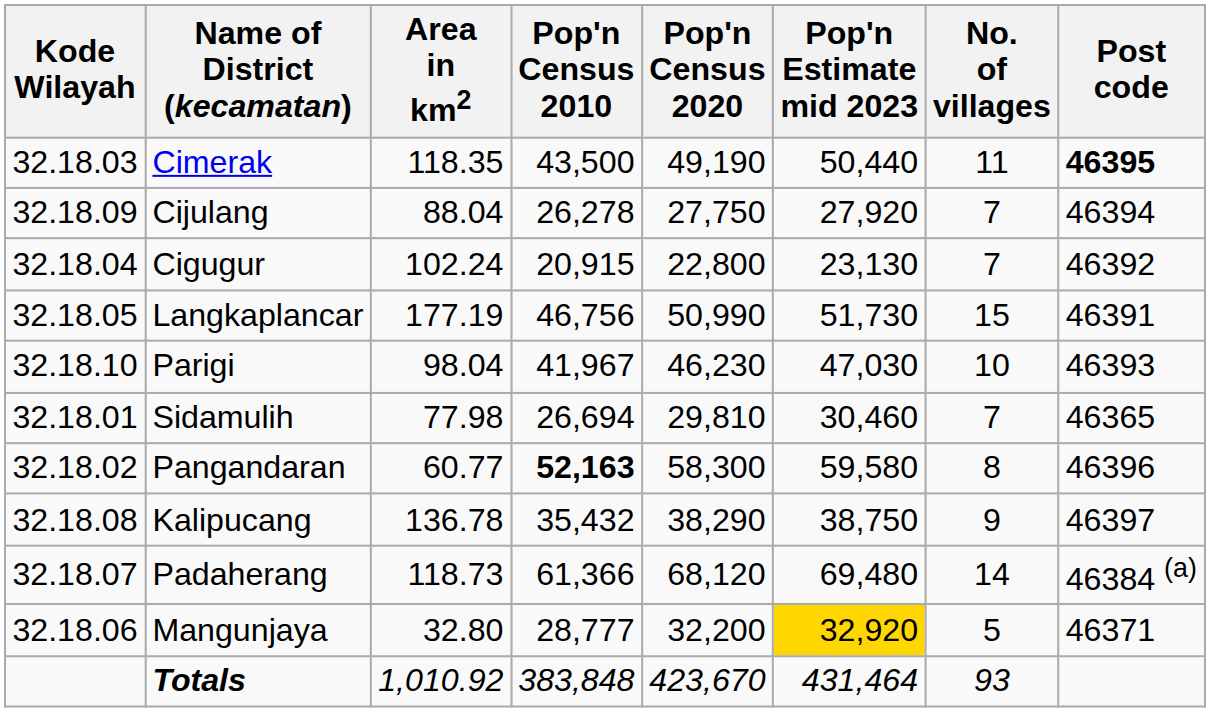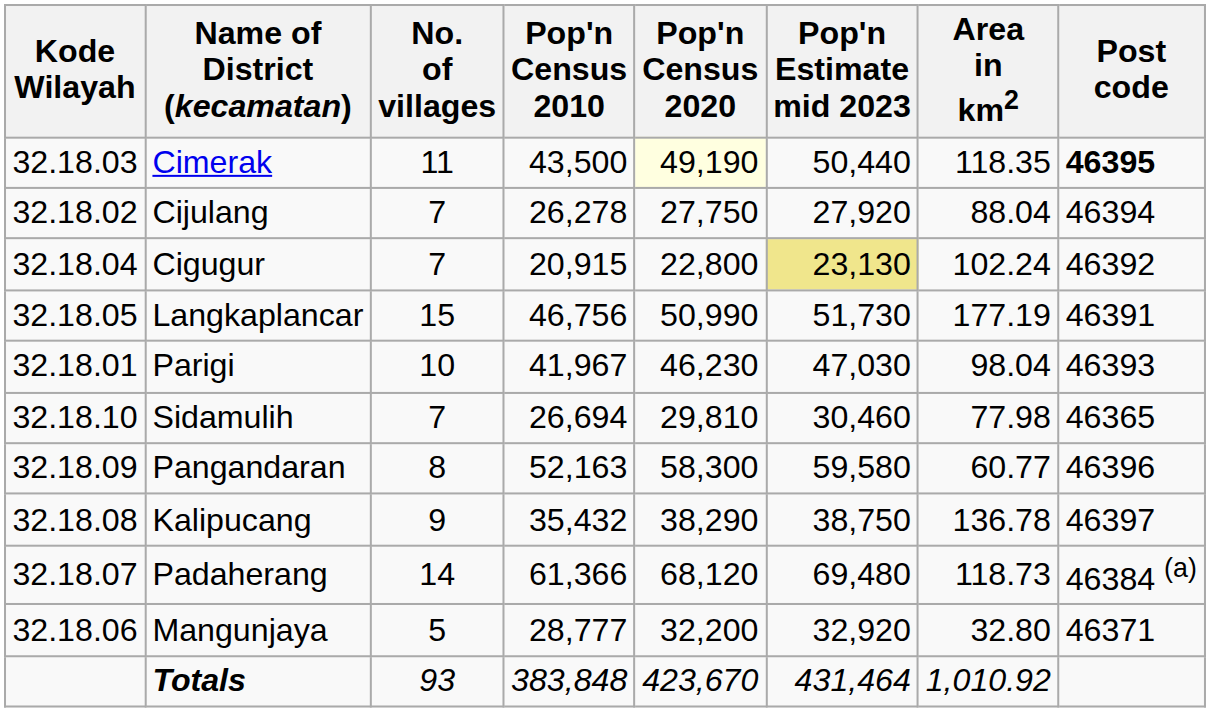columns swapped: Area in km2 <-> No. of villages
Cimerak | Pop'n Census 2020: no background -> lightyellow background
Cijulang | Kode Wilayah: 32.18.09 -> 32.18.02
Cigugur | Pop'n Estimate mid 2023: no background -> khaki background
Parigi | Kode Wilayah: 32.18.10 -> 32.18.01
Sidamulih | Kode Wilayah: 32.18.01 -> 32.18.10
Pangandaran | Kode Wilayah: 32.18.02 -> 32.18.09
Pangandaran | Pop'n Census 2010: bold -> normal
Mangunjaya | Pop'n Estimate mid 2023: gold background -> no background
